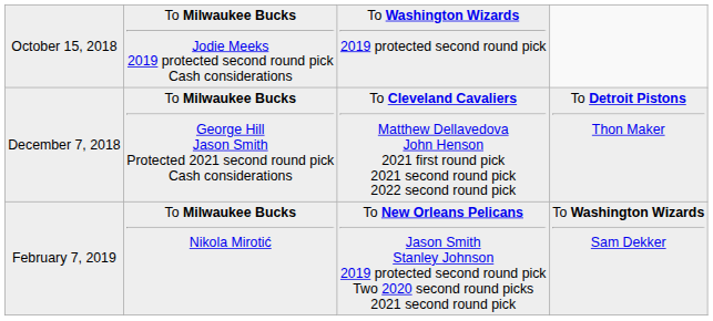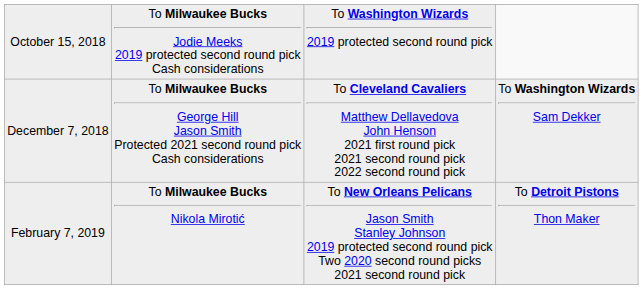December 7, 2018 | column 4: To Detroit Pistons Thon Maker -> To Washington Wizards Sam Dekker
February 7, 2019 | column 4: To Washington Wizards Sam Dekker -> To Detroit Pistons Thon Maker
